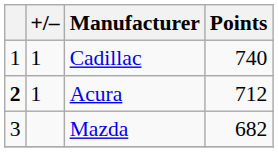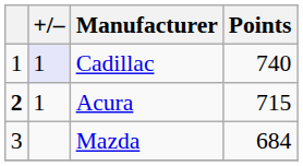Cadillac | +/–: no background -> lavender background
Acura | Points: 712 -> 715
Mazda | Points: 682 -> 684
